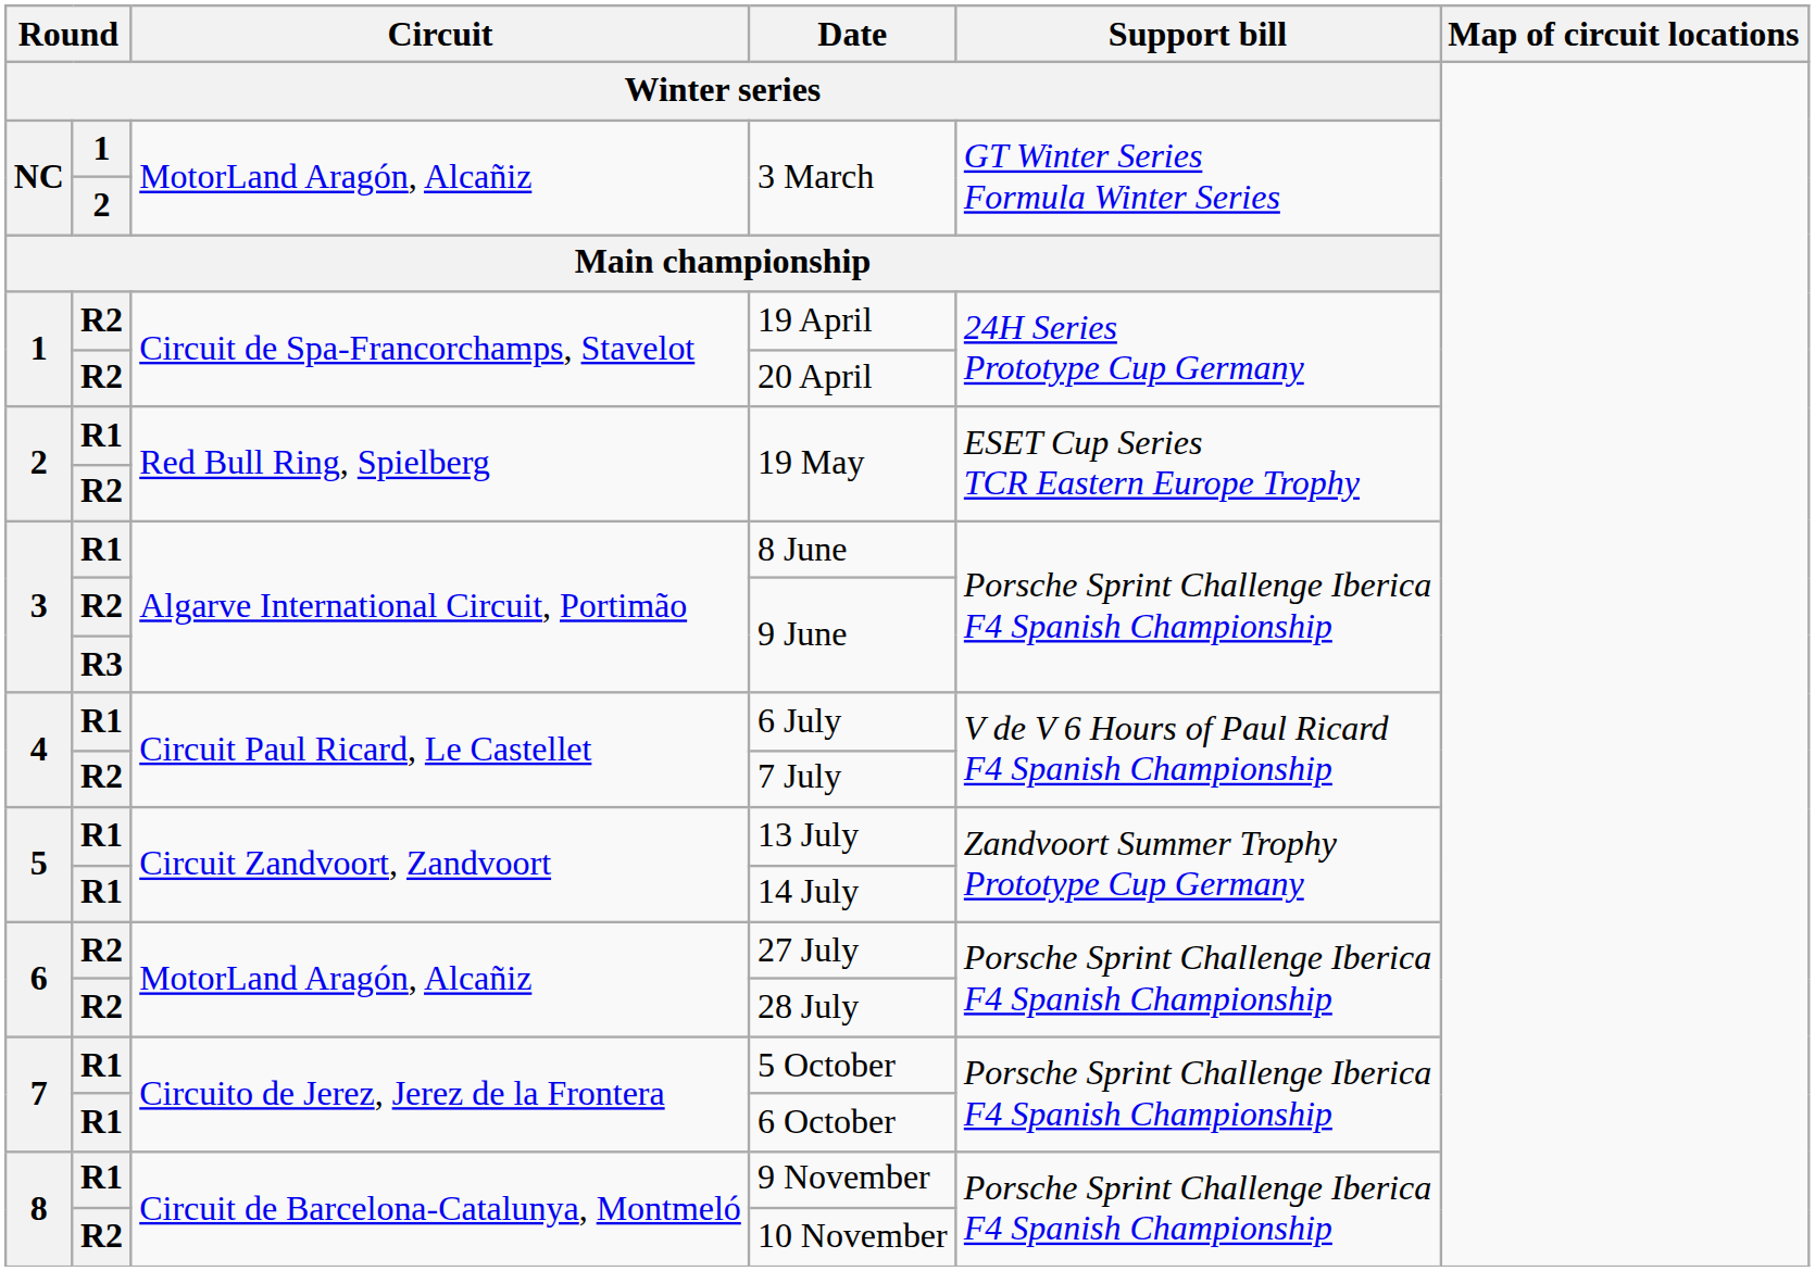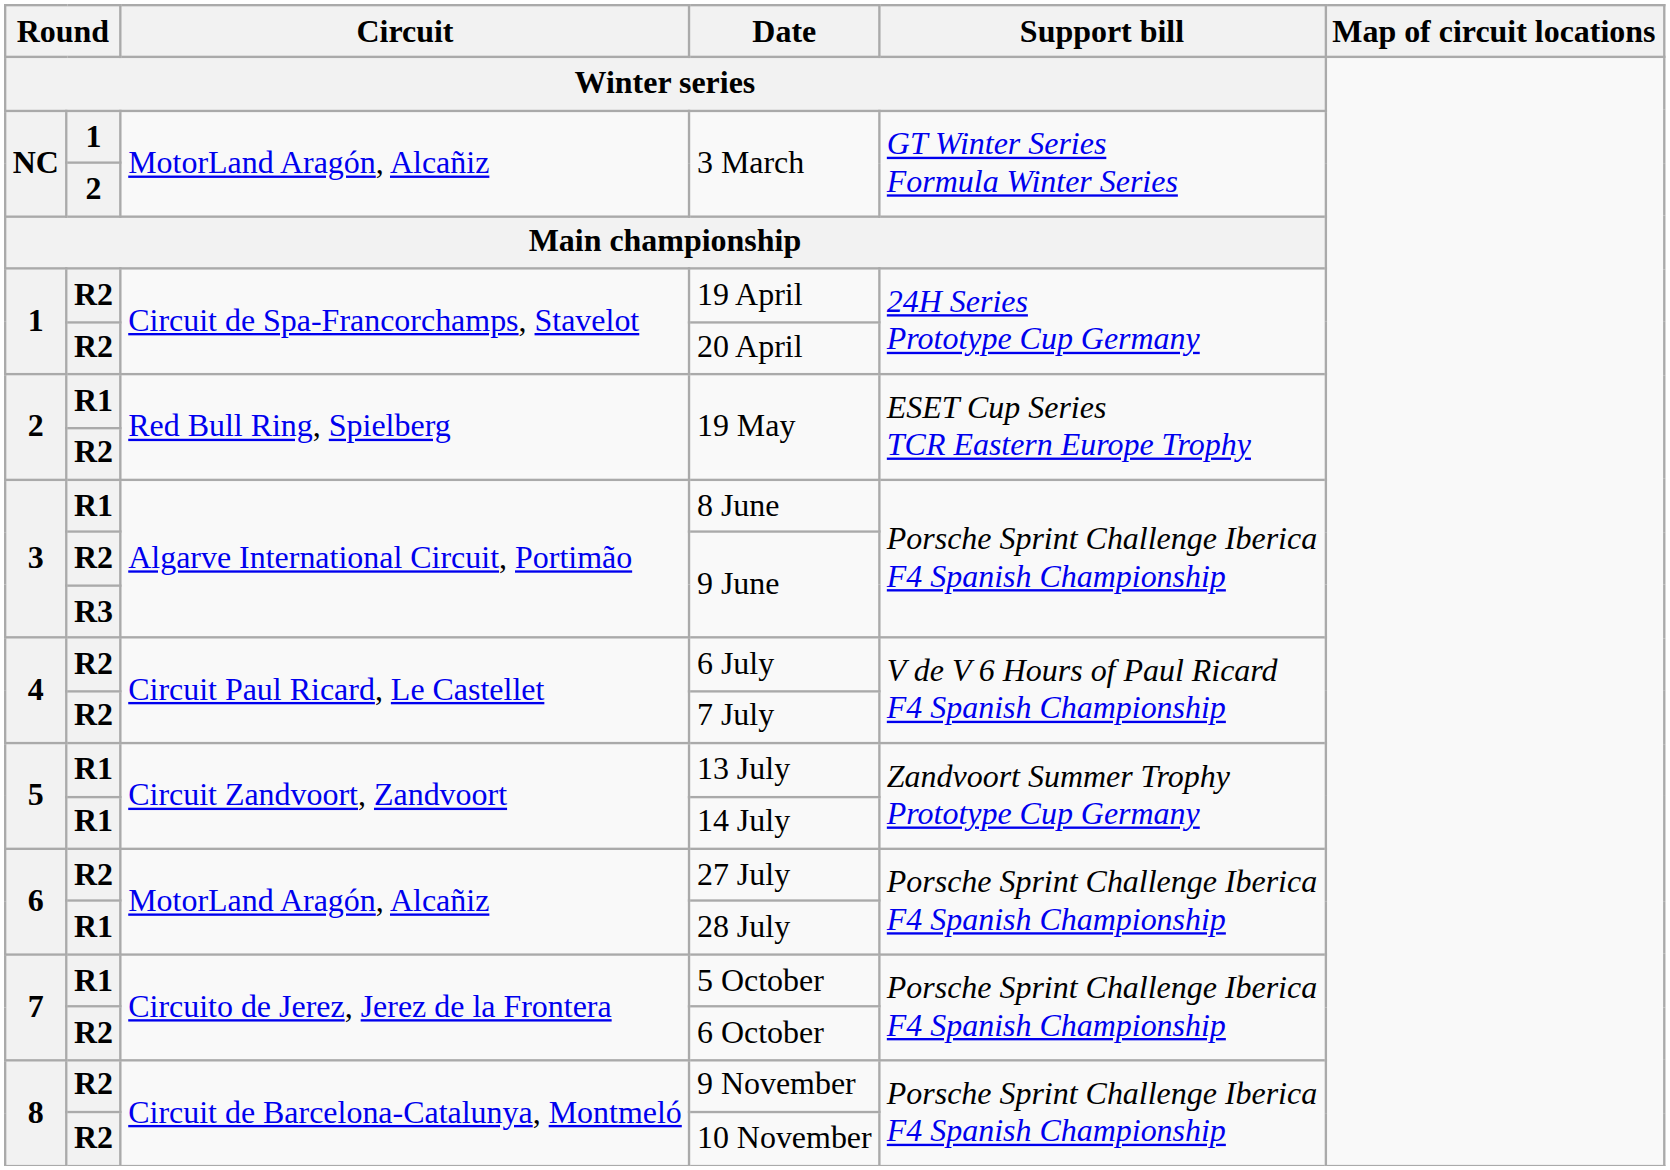6 July | column 2: R1 -> R2
28 July | column 2: R2 -> R1
6 October | column 2: R1 -> R2
9 November | column 2: R1 -> R2
